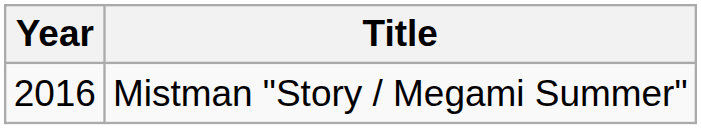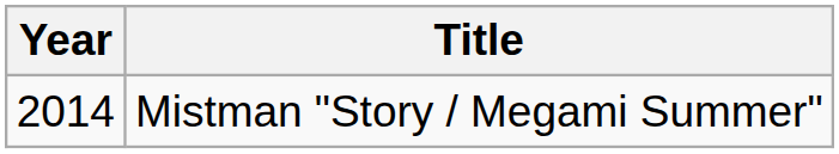Mistman "Story / Megami Summer" | Year: 2016 -> 2014
